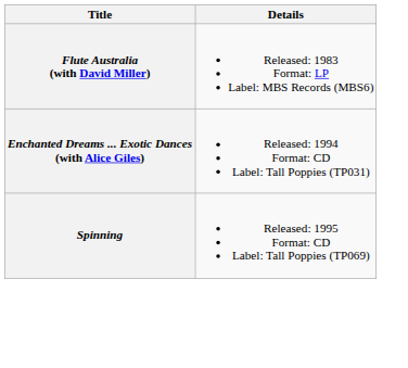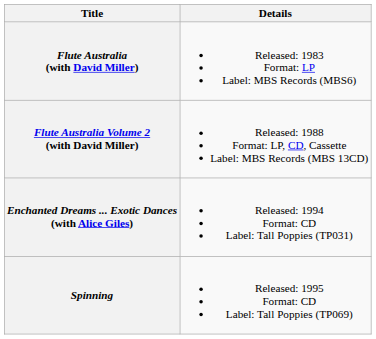+ row: Flute Australia Volume 2 (with David Miller) | Released: 1988 Format: LP, CD, Cassette Label: MBS Records (MBS 13CD)
